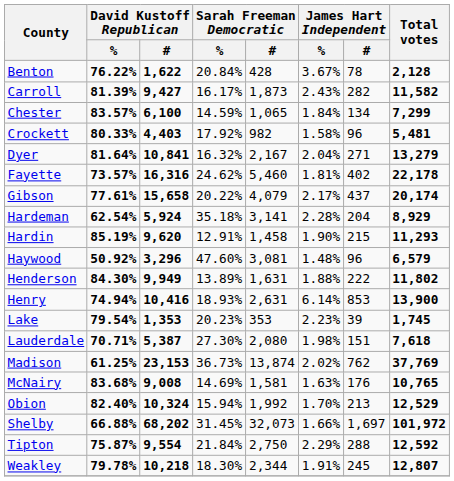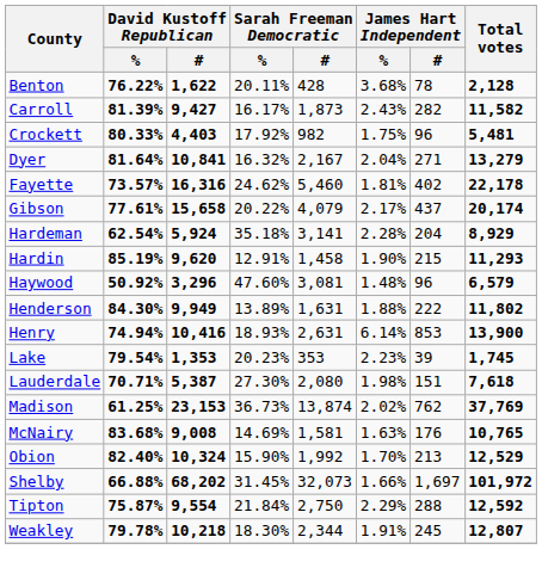Benton | Sarah Freeman Democratic / %: 20.84% -> 20.11%
Benton | James Hart Independent / %: 3.67% -> 3.68%
- row: Chester | 83.57% | 6,100 | 14.59% | 1,065 | 1.84% | 134 | 7,299
Crockett | James Hart Independent / %: 1.58% -> 1.75%
Obion | Sarah Freeman Democratic / %: 15.94% -> 15.90%
